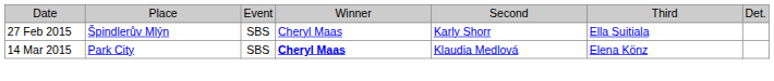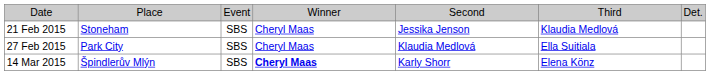+ row: 21 Feb 2015 | Stoneham | SBS | Cheryl Maas | Jessika Jenson | Klaudia Medlová
27 Feb 2015 | column 2: Špindlerův Mlýn -> Park City
27 Feb 2015 | column 5: Karly Shorr -> Klaudia Medlová
14 Mar 2015 | column 2: Park City -> Špindlerův Mlýn
14 Mar 2015 | column 5: Klaudia Medlová -> Karly Shorr
